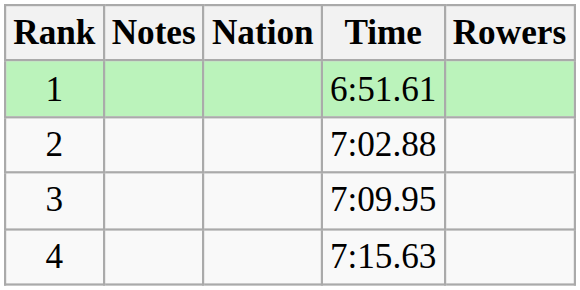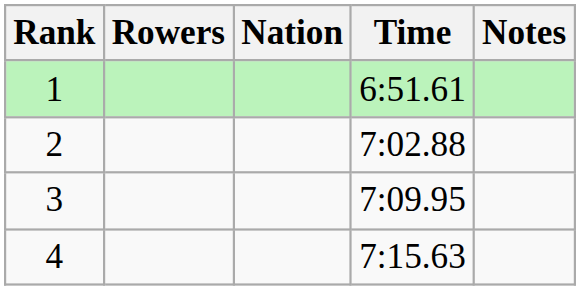columns swapped: Rowers <-> Notes
